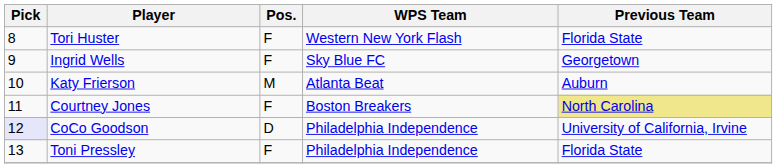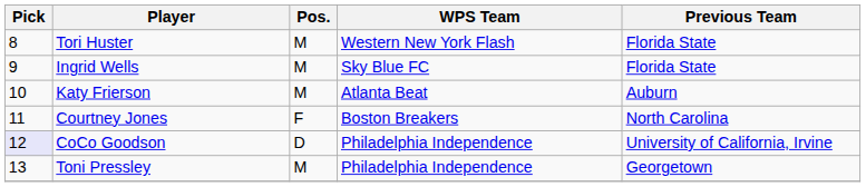Tori Huster | Pos.: F -> M
Ingrid Wells | Pos.: F -> M
Ingrid Wells | Previous Team: Georgetown -> Florida State
Courtney Jones | Previous Team: khaki background -> no background
Toni Pressley | Pos.: F -> M
Toni Pressley | Previous Team: Florida State -> Georgetown
